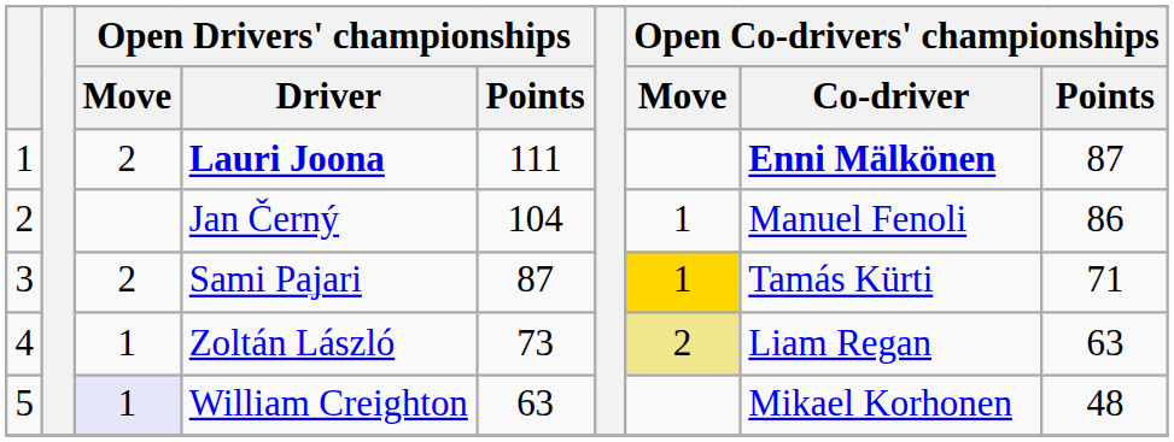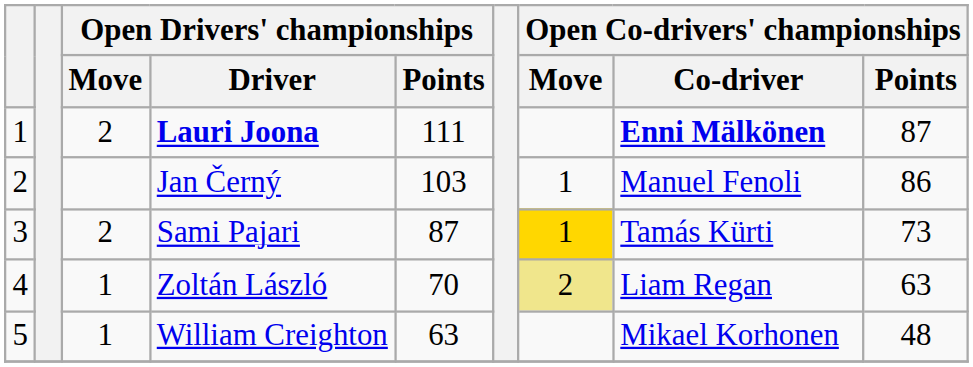Jan Černý | Open Drivers' championships / Points: 104 -> 103
Sami Pajari | Open Co-drivers' championships / Points: 71 -> 73
Zoltán László | Open Drivers' championships / Points: 73 -> 70
William Creighton | Open Drivers' championships / Move: lavender background -> no background
